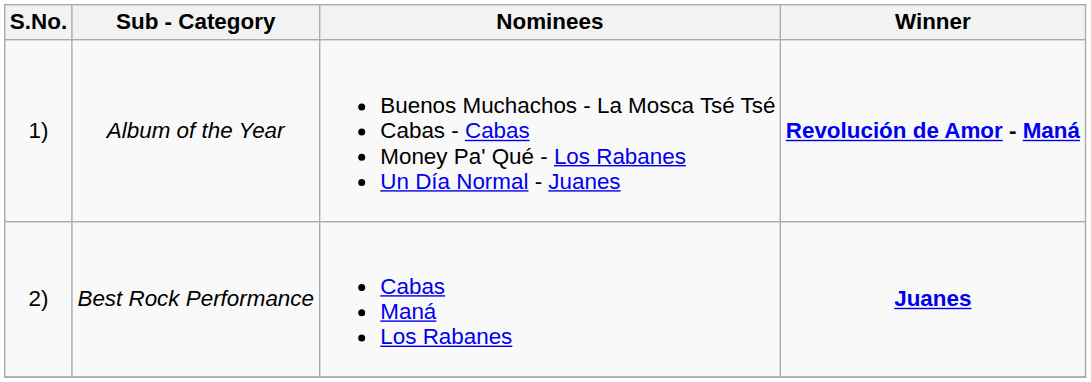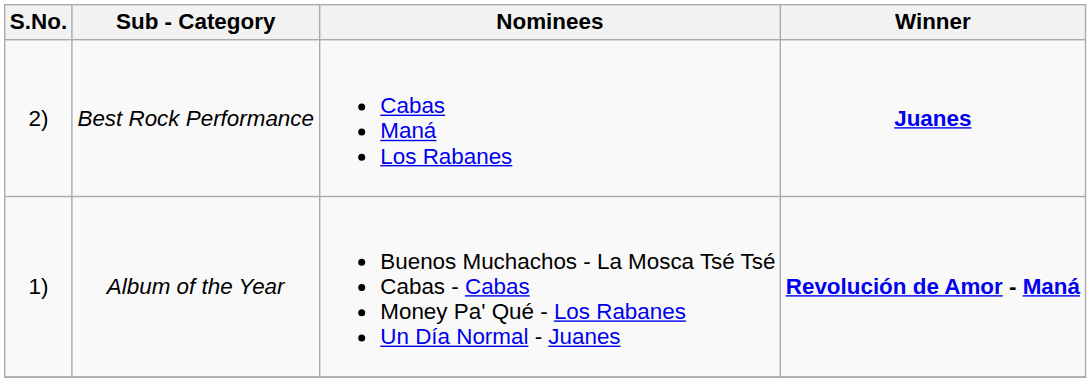rows swapped: Album of the Year <-> Best Rock Performance
